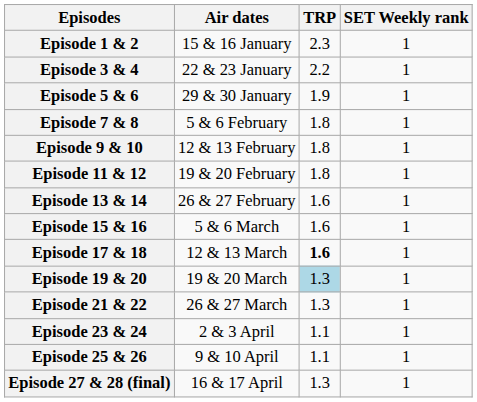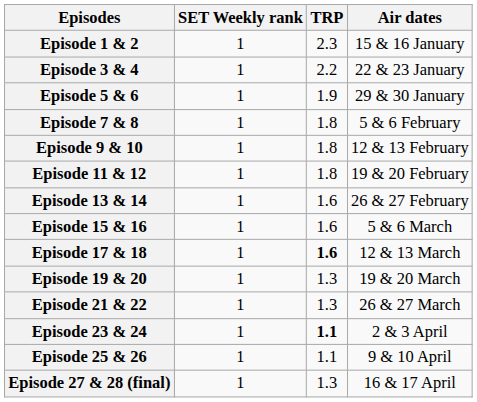columns swapped: Air dates <-> SET Weekly rank
Episode 19 & 20 | TRP: lightblue background -> no background
Episode 23 & 24 | TRP: normal -> bold
